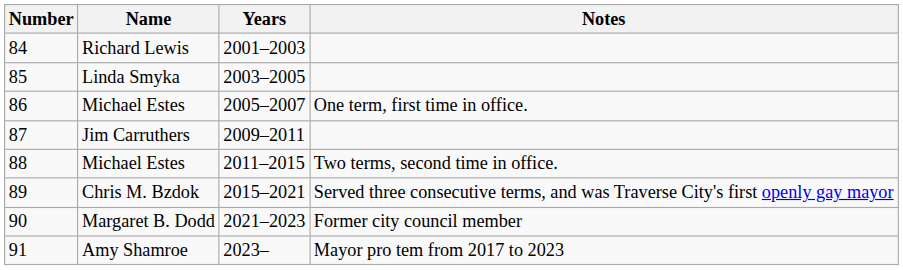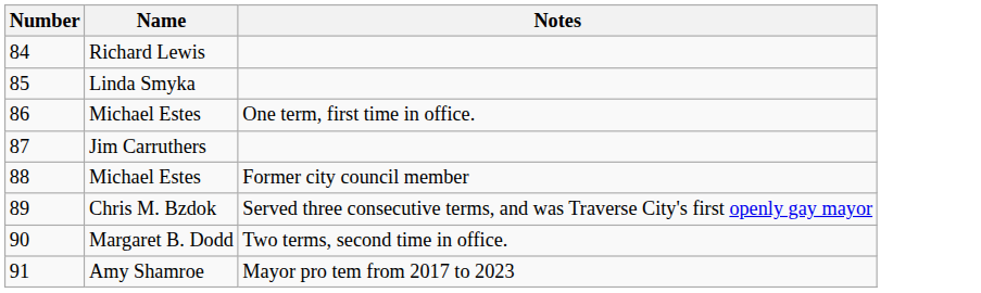- column: Years | 2001–2003 | 2003–2005 | 2005–2007 | 2009–2011 | 2011–2015 | 2015–2021 | 2021–2023 | 2023–
88 | Notes: Two terms, second time in office. -> Former city council member
90 | Notes: Former city council member -> Two terms, second time in office.
